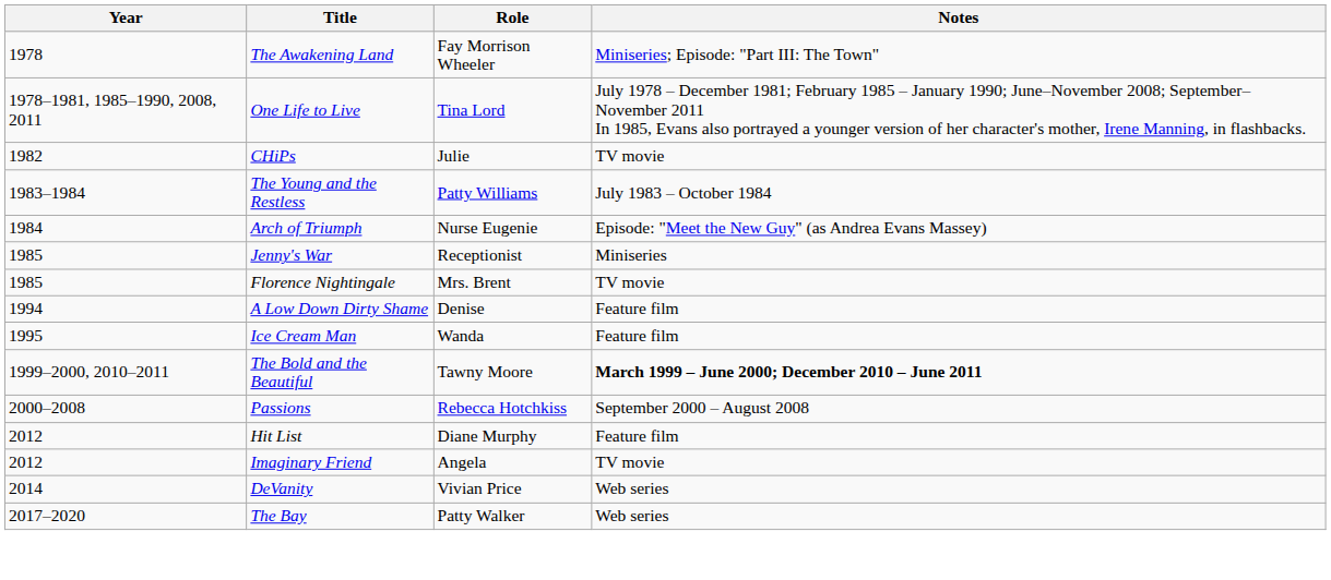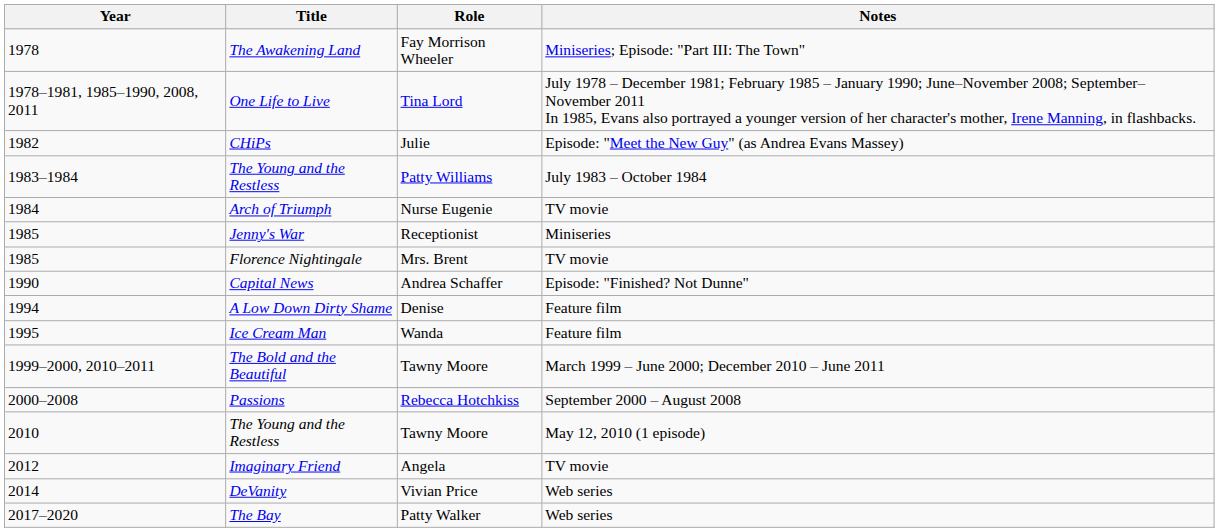CHiPs | Notes: TV movie -> Episode: "Meet the New Guy" (as Andrea Evans Massey)
Arch of Triumph | Notes: Episode: "Meet the New Guy" (as Andrea Evans Massey) -> TV movie
+ row: 1990 | Capital News | Andrea Schaffer | Episode: "Finished? Not Dunne"
The Bold and the Beautiful | Notes: bold -> normal
+ row: 2010 | The Young and the Restless | Tawny Moore | May 12, 2010 (1 episode)
- row: 2012 | Hit List | Diane Murphy | Feature film
